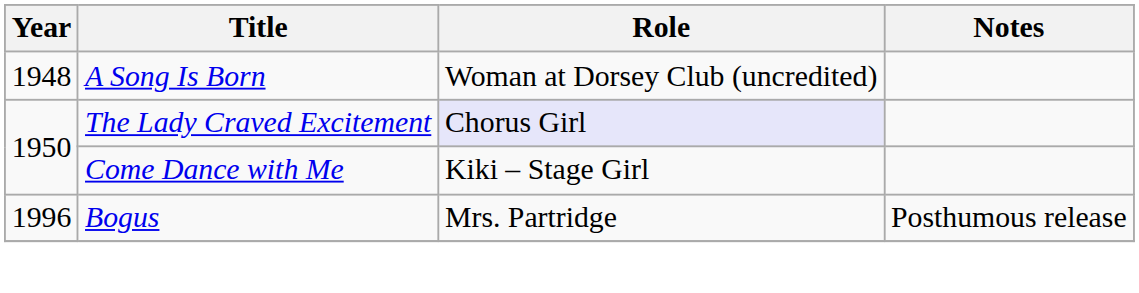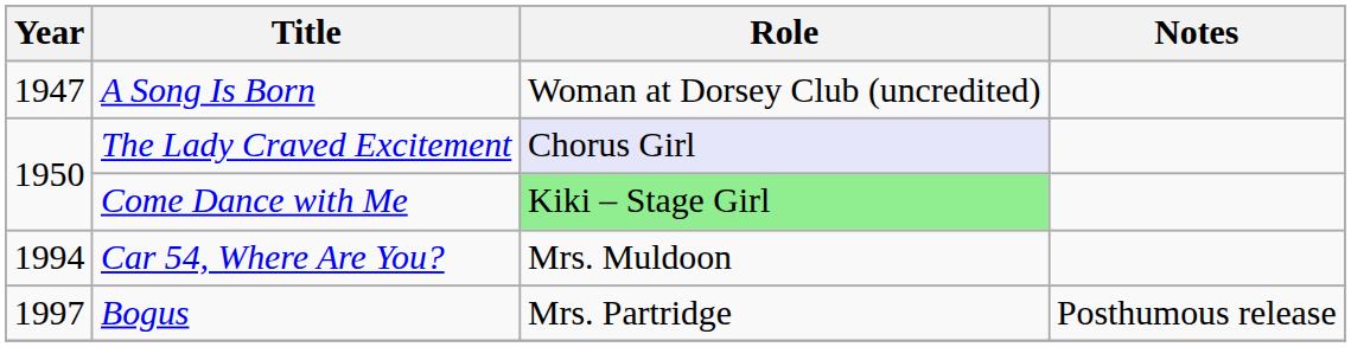A Song Is Born | Year: 1948 -> 1947
Come Dance with Me | Role: no background -> lightgreen background
+ row: 1994 | Car 54, Where Are You? | Mrs. Muldoon
Bogus | Year: 1996 -> 1997
